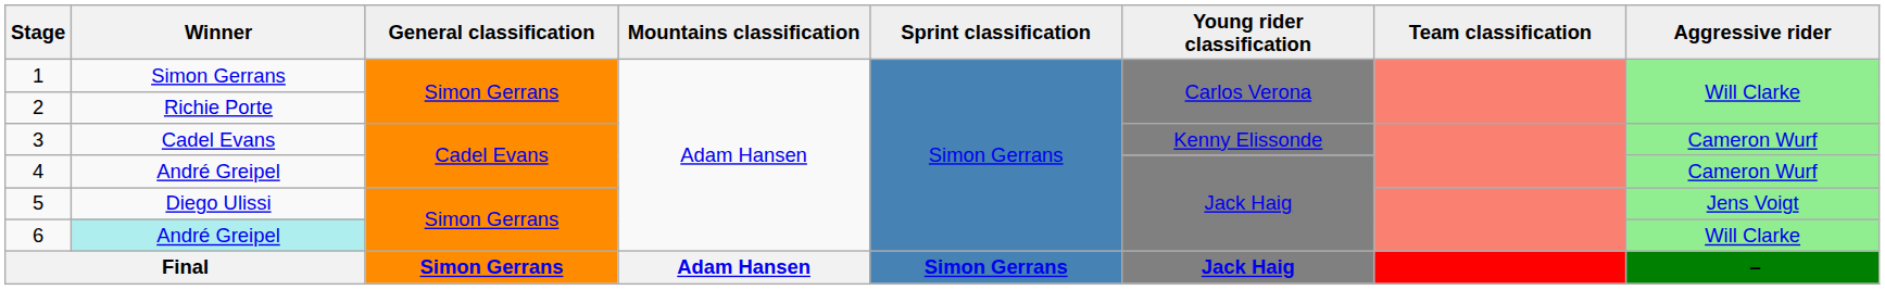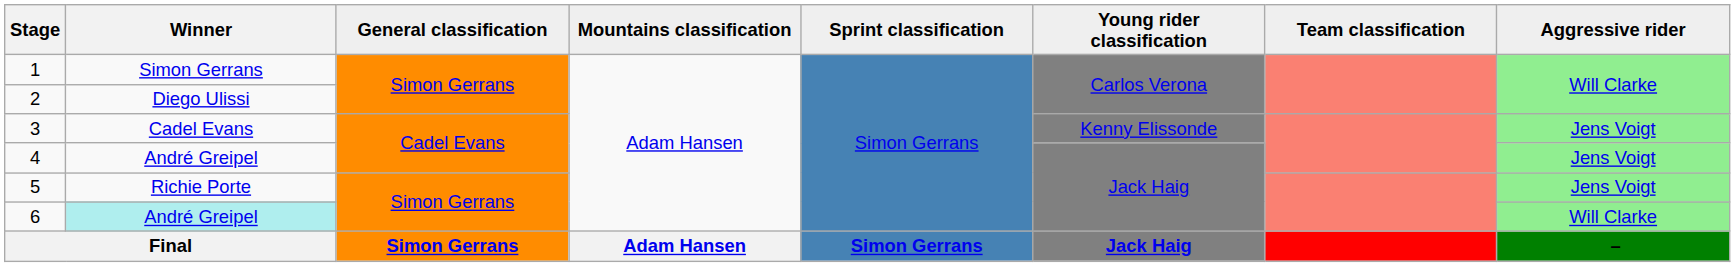2 | Winner: Richie Porte -> Diego Ulissi
3 | Aggressive rider: Cameron Wurf -> Jens Voigt
4 | Aggressive rider: Cameron Wurf -> Jens Voigt
5 | Winner: Diego Ulissi -> Richie Porte
